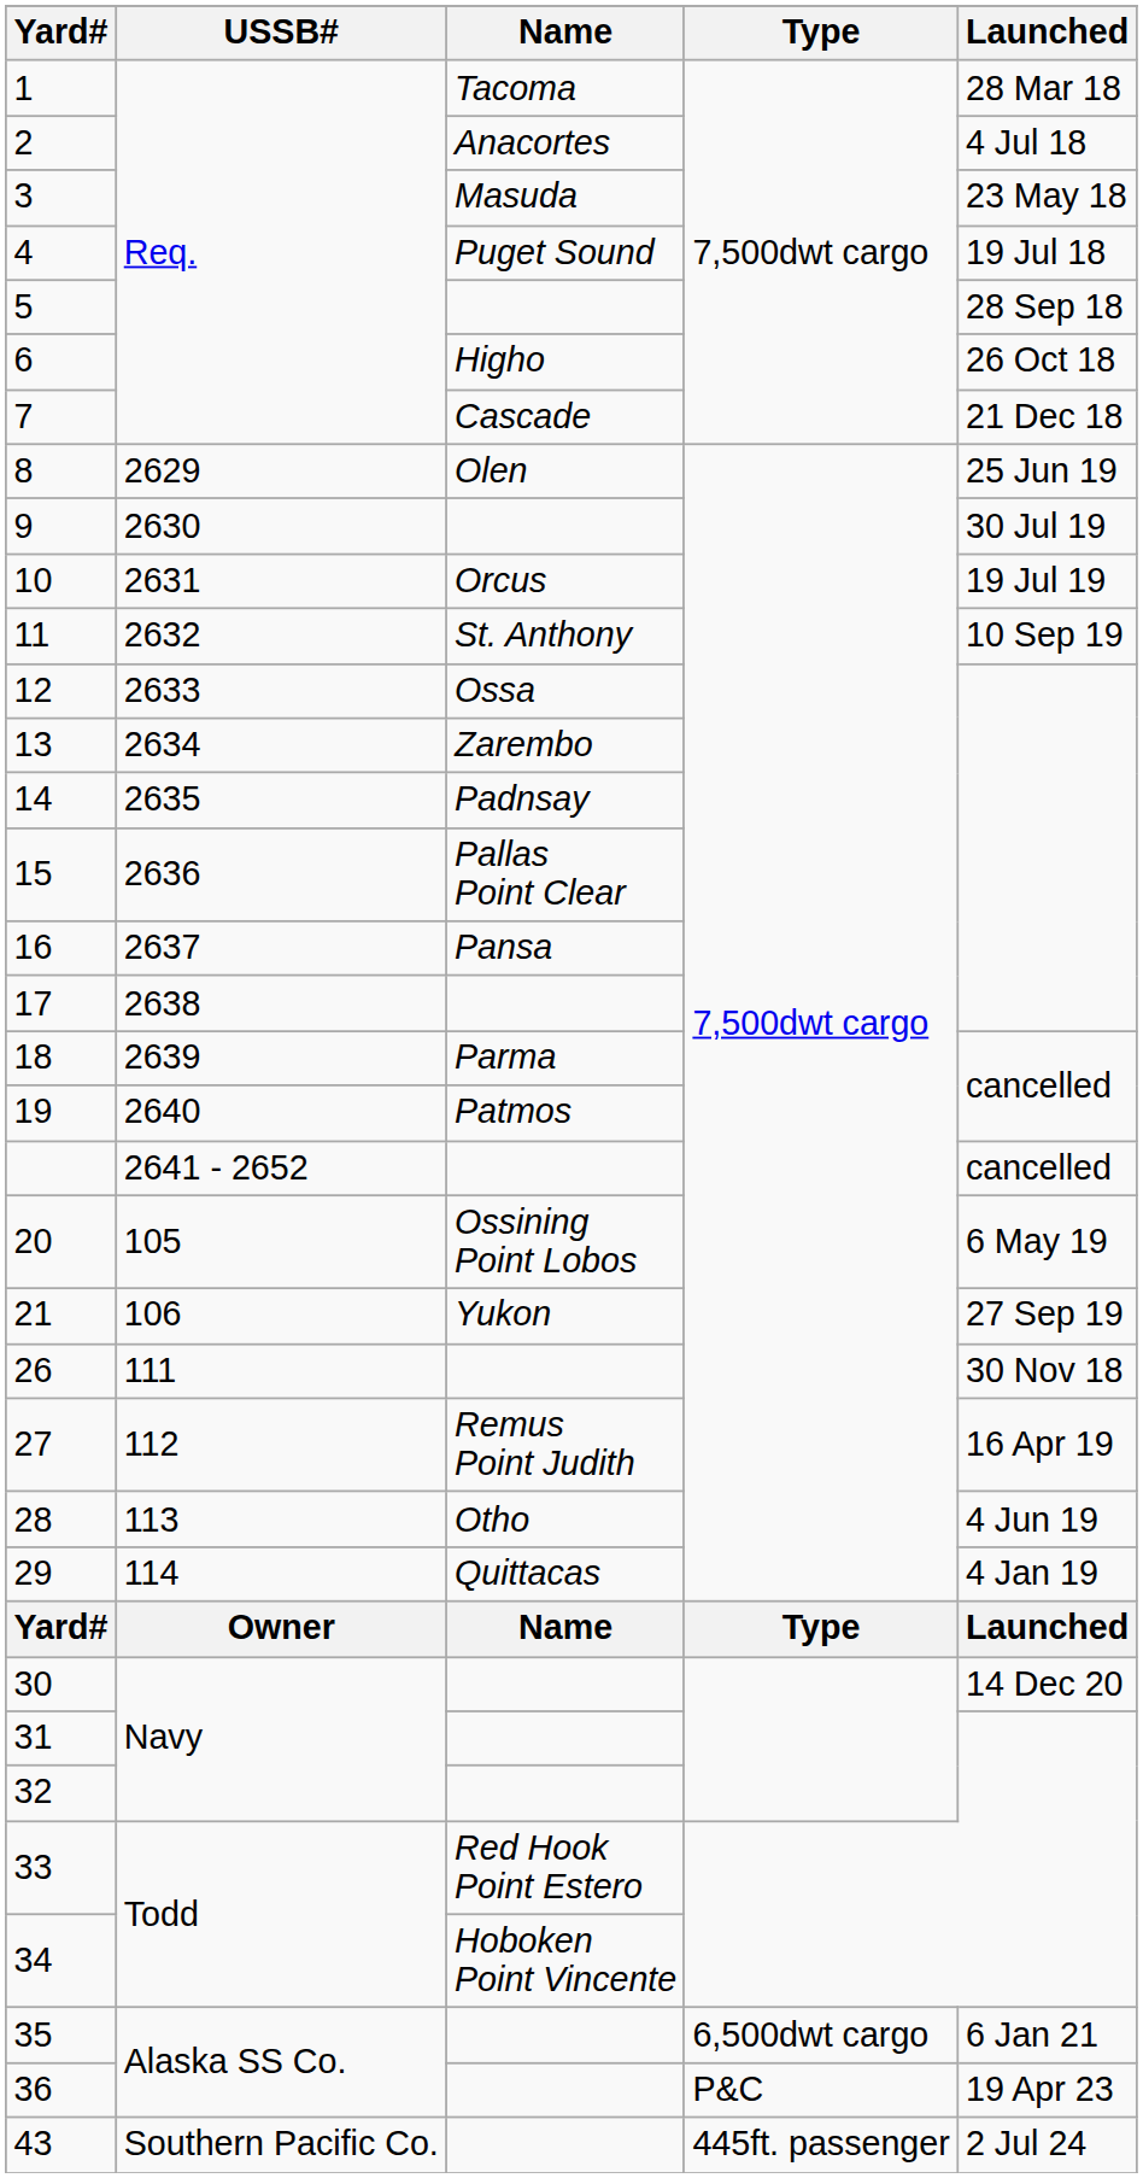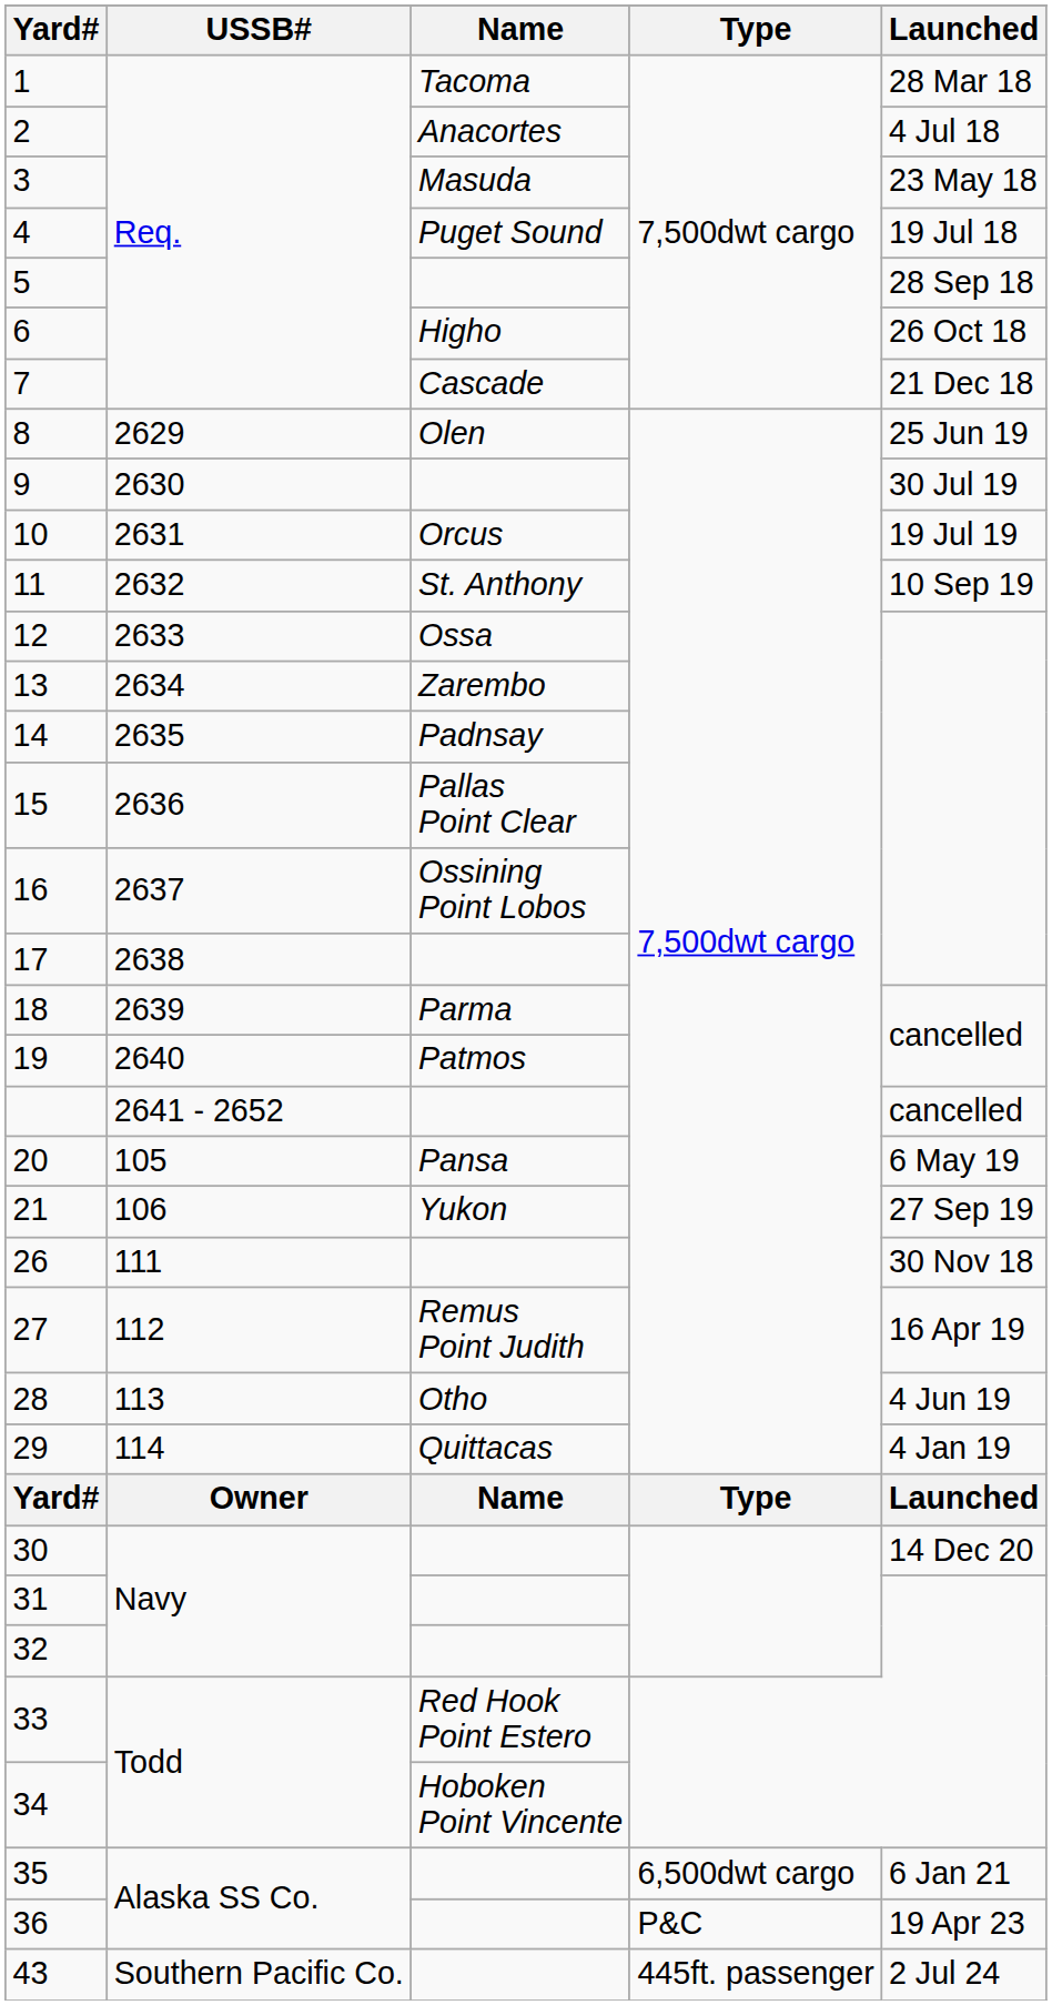16 | Name: Pansa -> Ossining Point Lobos
20 | Name: Ossining Point Lobos -> Pansa
